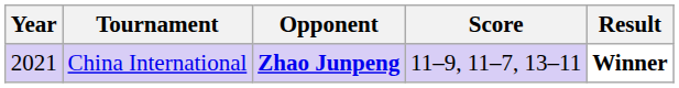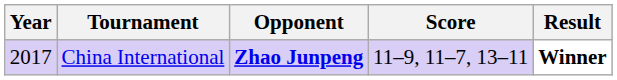China International | Year: 2021 -> 2017
